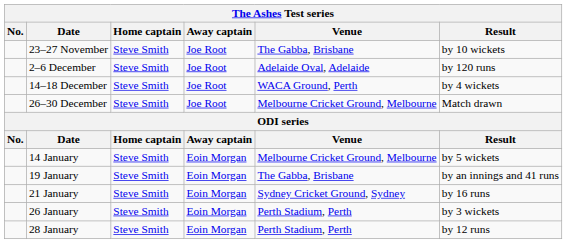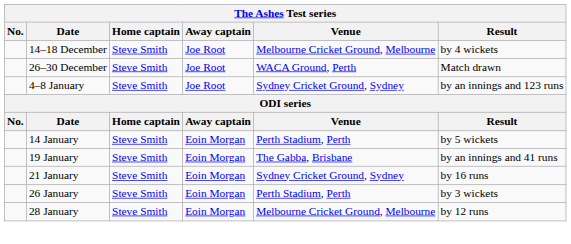- row: 23–27 November | Steve Smith | Joe Root | The Gabba, Brisbane | by 10 wickets
- row: 2–6 December | Steve Smith | Joe Root | Adelaide Oval, Adelaide | by 120 runs
14–18 December | Venue: WACA Ground, Perth -> Melbourne Cricket Ground, Melbourne
26–30 December | Venue: Melbourne Cricket Ground, Melbourne -> WACA Ground, Perth
+ row: 4–8 January | Steve Smith | Joe Root | Sydney Cricket Ground, Sydney | by an innings and 123 runs
14 January | Venue: Melbourne Cricket Ground, Melbourne -> Perth Stadium, Perth
28 January | Venue: Perth Stadium, Perth -> Melbourne Cricket Ground, Melbourne
